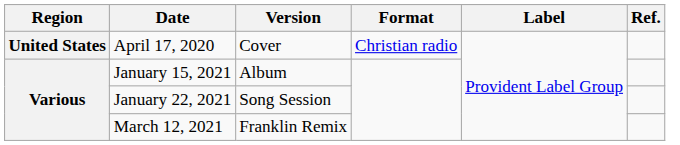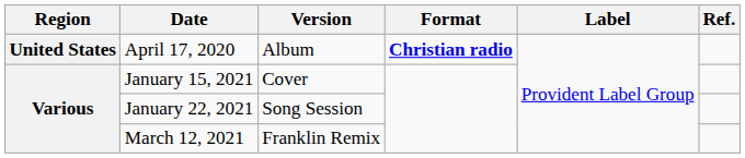April 17, 2020 | Version: Cover -> Album
April 17, 2020 | Format: normal -> bold
January 15, 2021 | Version: Album -> Cover
